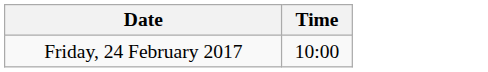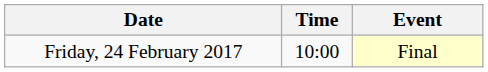+ column: Event | Final
